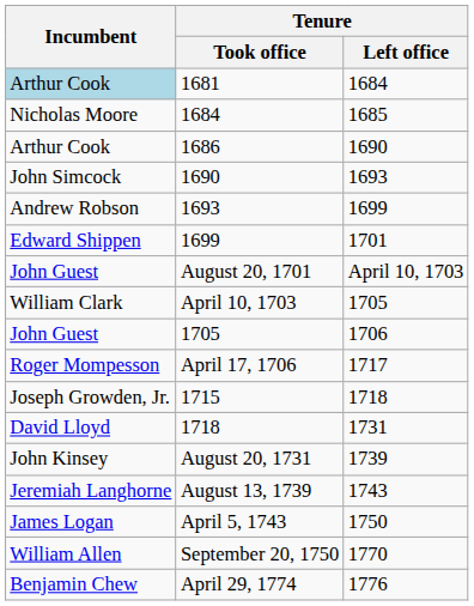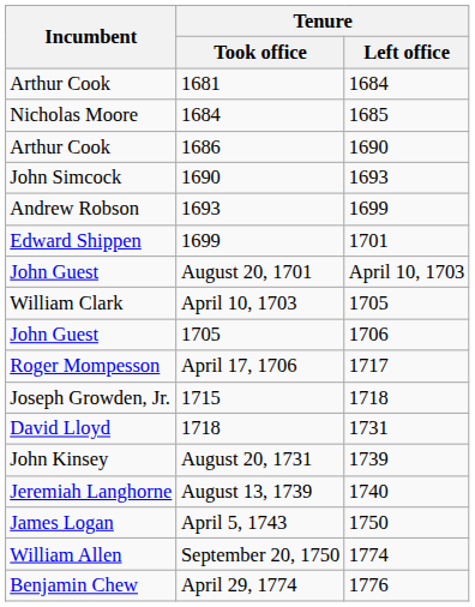1681 | Incumbent: lightblue background -> no background
August 13, 1739 | Tenure / Left office: 1743 -> 1740
September 20, 1750 | Tenure / Left office: 1770 -> 1774
